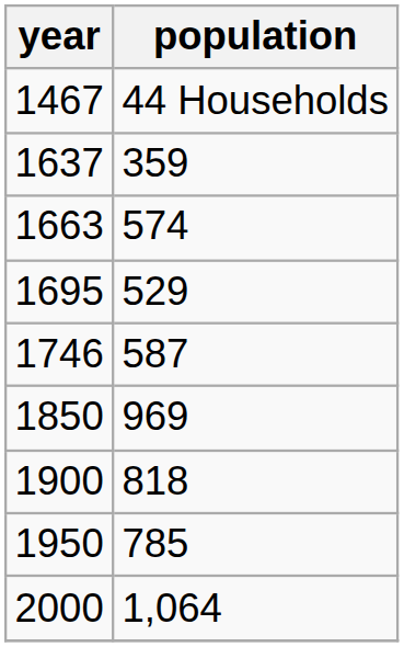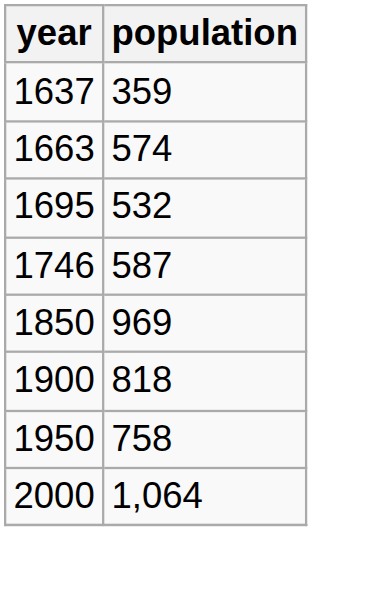- row: 1467 | 44 Households
1695 | population: 529 -> 532
1950 | population: 785 -> 758
